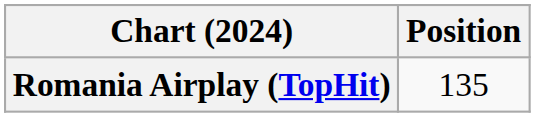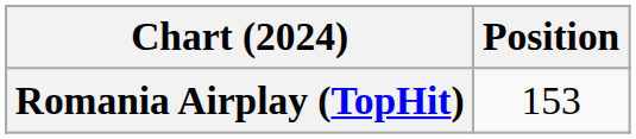Romania Airplay (TopHit) | Position: 135 -> 153
